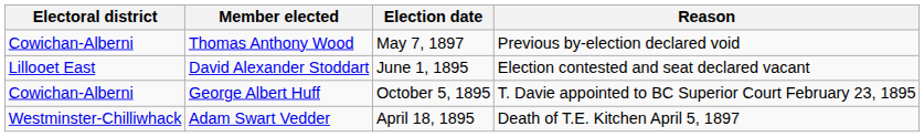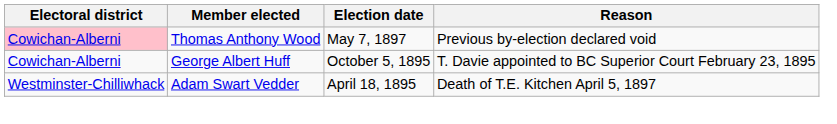Thomas Anthony Wood | Electoral district: no background -> pink background
- row: Lillooet East | David Alexander Stoddart | June 1, 1895 | Election contested and seat declared vacant
